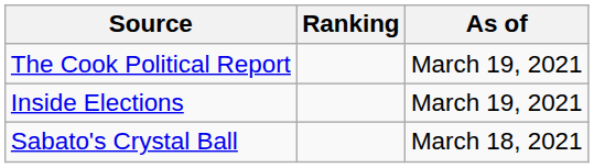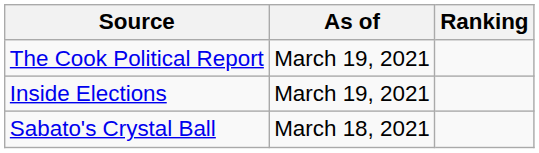columns swapped: Ranking <-> As of
